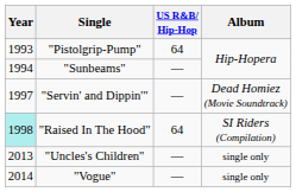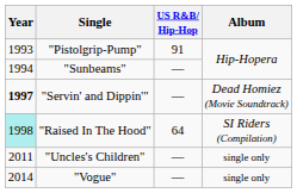"Pistolgrip-Pump" | US R&B/ Hip-Hop: 64 -> 91
"Servin' and Dippin'" | Year: normal -> bold
"Uncles's Children" | Year: 2013 -> 2011
